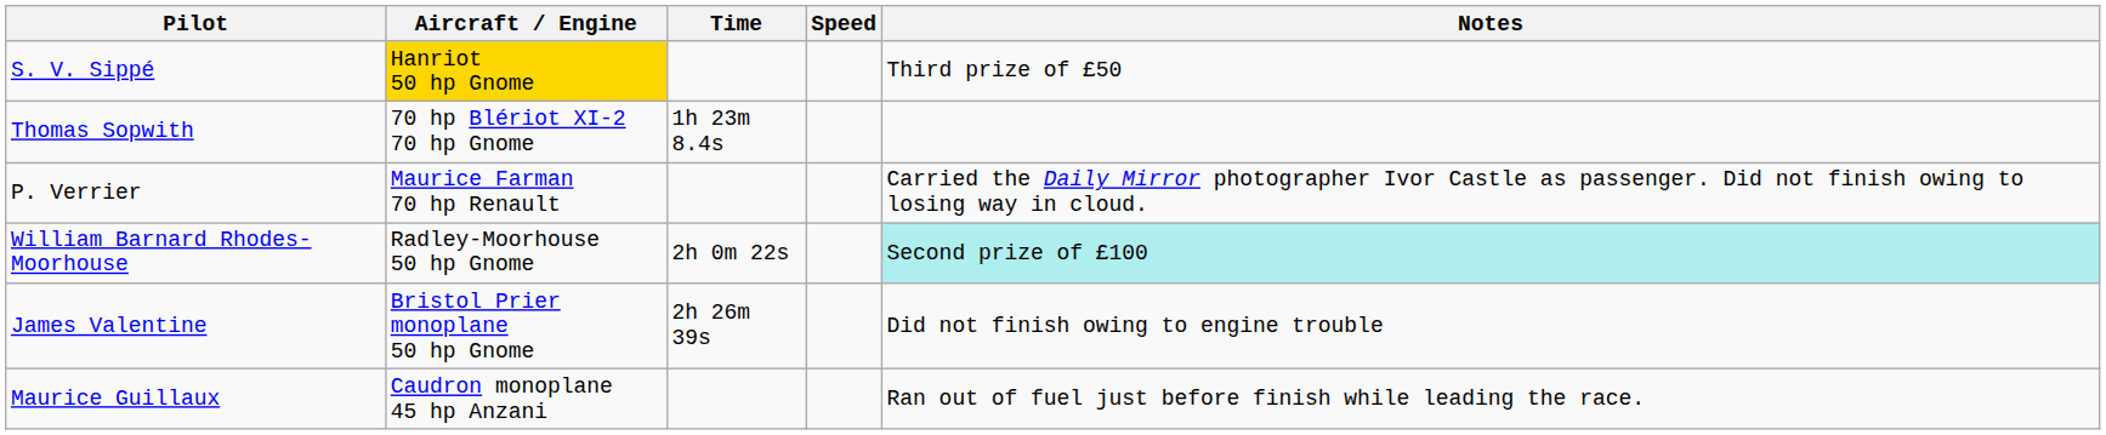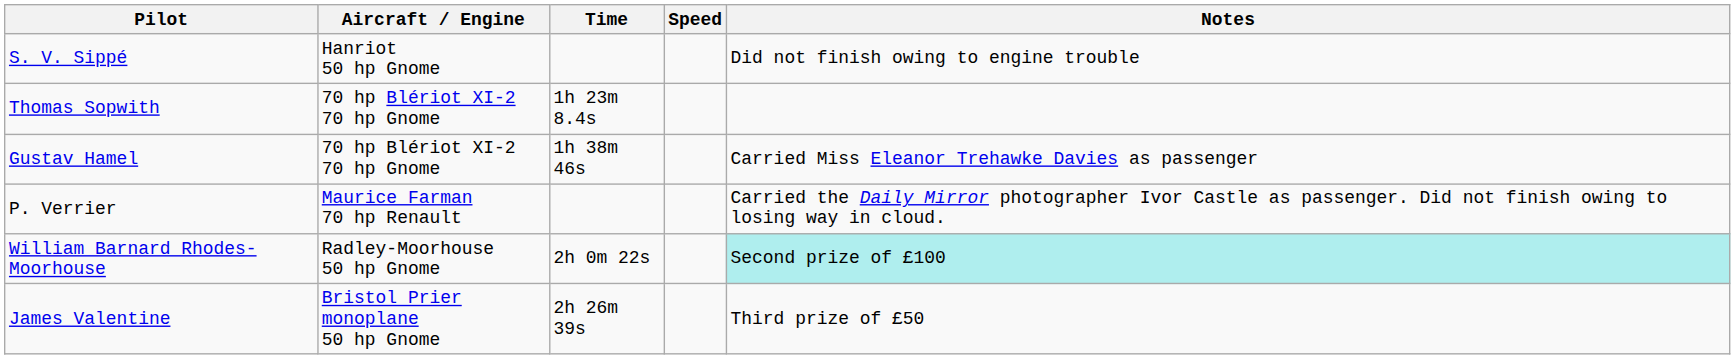S. V. Sippé | Aircraft / Engine: gold background -> no background
S. V. Sippé | Notes: Third prize of £50 -> Did not finish owing to engine trouble
+ row: Gustav Hamel | 70 hp Blériot XI-2 70 hp Gnome | 1h 38m 46s | Carried Miss Eleanor Trehawke Davies as passenger
James Valentine | Notes: Did not finish owing to engine trouble -> Third prize of £50
- row: Maurice Guillaux | Caudron monoplane 45 hp Anzani | Ran out of fuel just before finish while leading the race.
